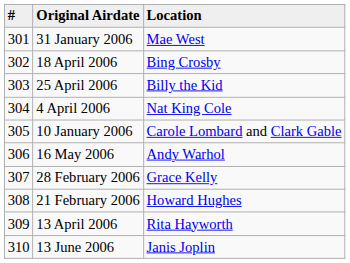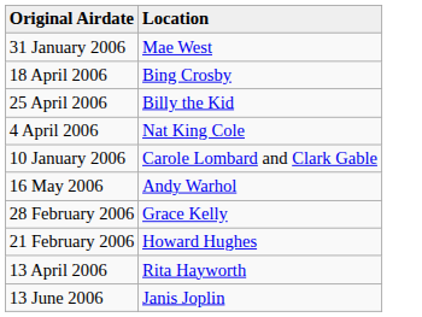- column: # | 301 | 302 | 303 | 304 | 305 | 306 | 307 | 308 | 309 | 310
